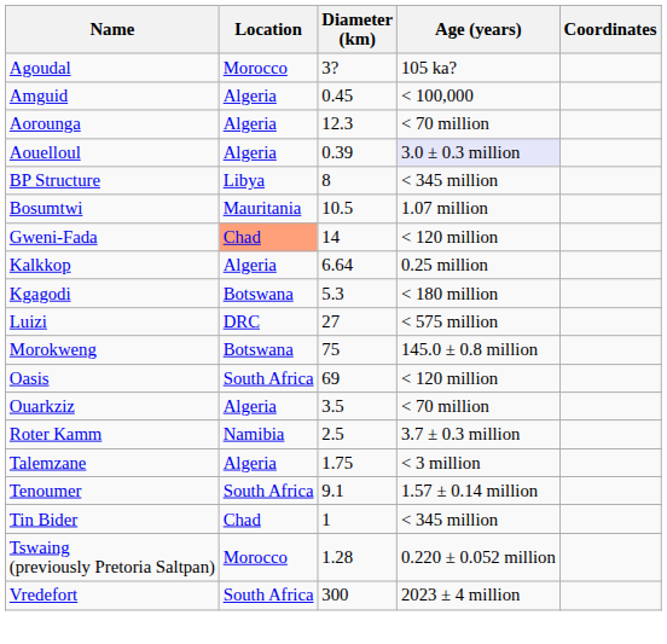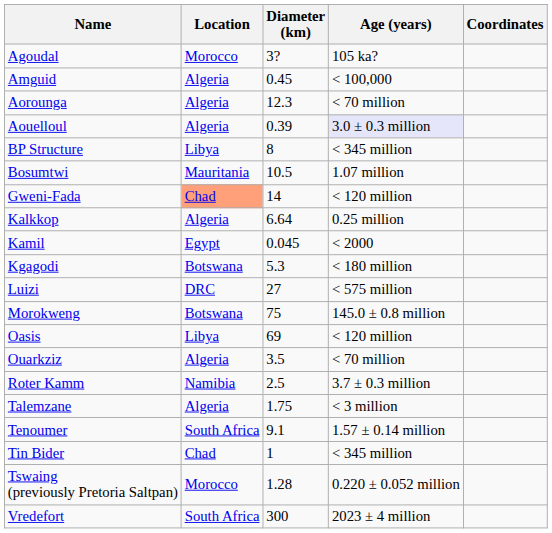+ row: Kamil | Egypt | 0.045 | < 2000
Oasis | Location: South Africa -> Libya
